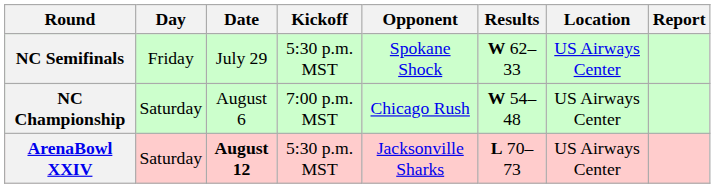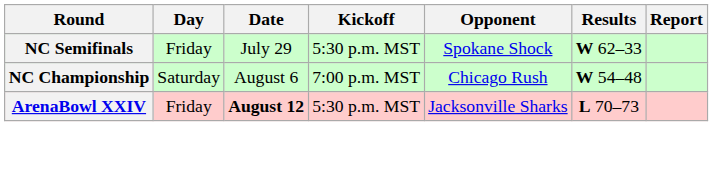- column: Location | US Airways Center | US Airways Center | US Airways Center
ArenaBowl XXIV | Day: Saturday -> Friday
